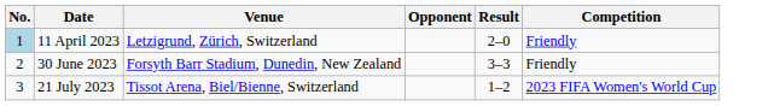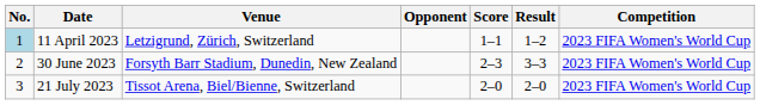+ column: Score | 1–1 | 2–3 | 2–0
11 April 2023 | Result: 2–0 -> 1–2
11 April 2023 | Competition: Friendly -> 2023 FIFA Women's World Cup
30 June 2023 | Competition: Friendly -> 2023 FIFA Women's World Cup
21 July 2023 | Result: 1–2 -> 2–0
